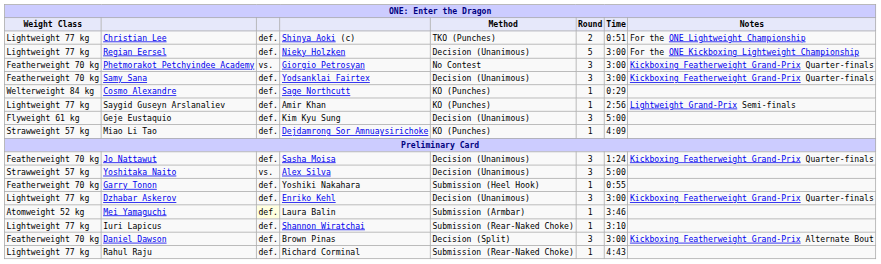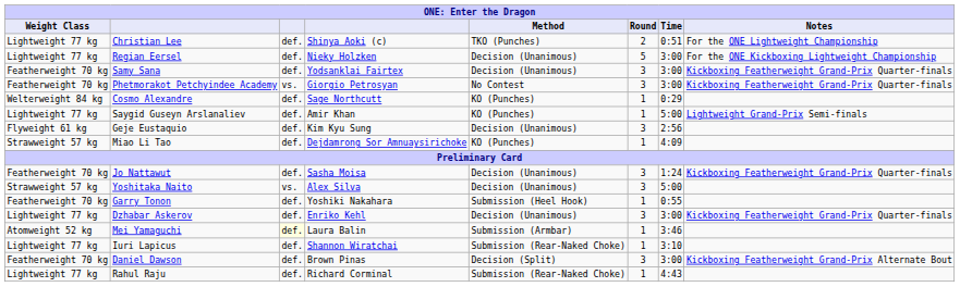rows swapped: Phetmorakot Petchyindee Academy <-> Samy Sana
Saygid Guseyn Arslanaliev | Time: 2:56 -> 5:00
Geje Eustaquio | Time: 5:00 -> 2:56
